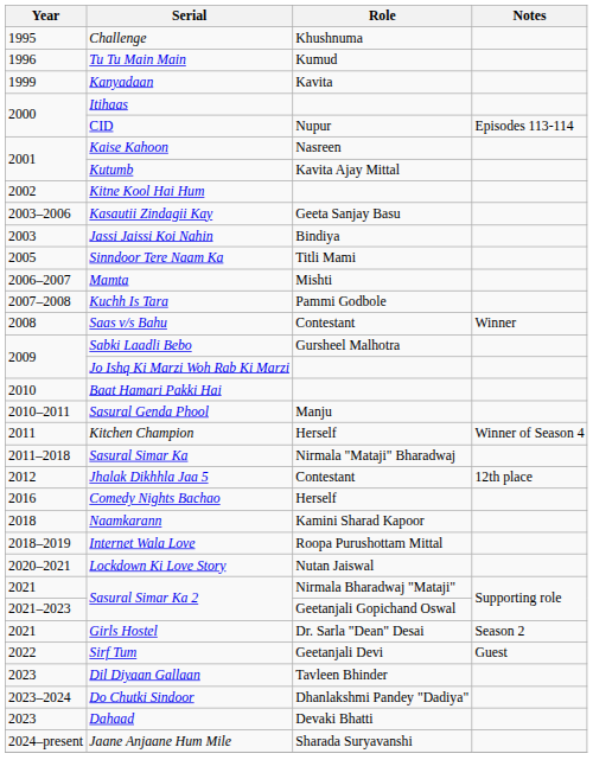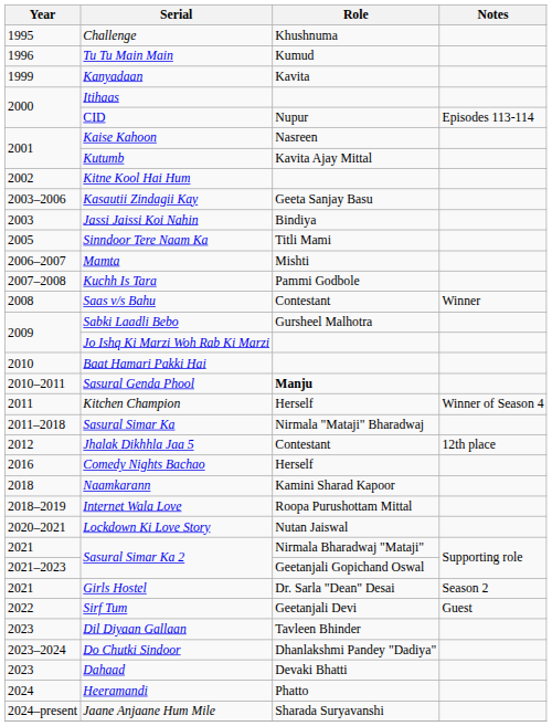Sasural Genda Phool | Role: normal -> bold
+ row: 2024 | Heeramandi | Phatto
